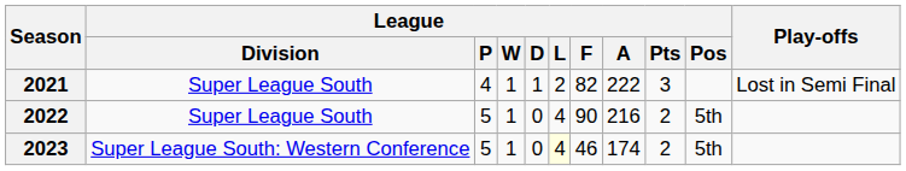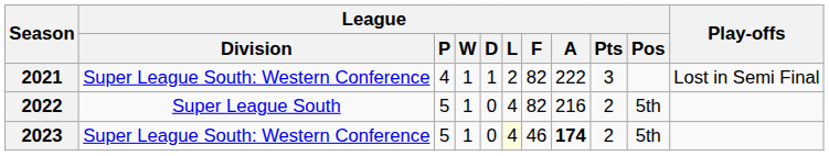2021 | League / Division: Super League South -> Super League South: Western Conference
2022 | League / F: 90 -> 82
2023 | League / A: normal -> bold
